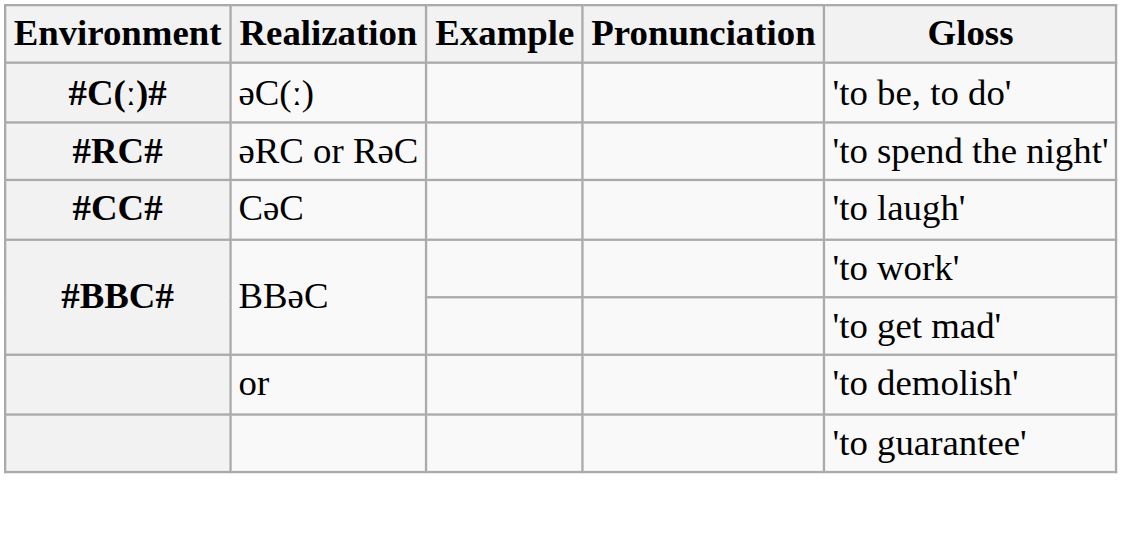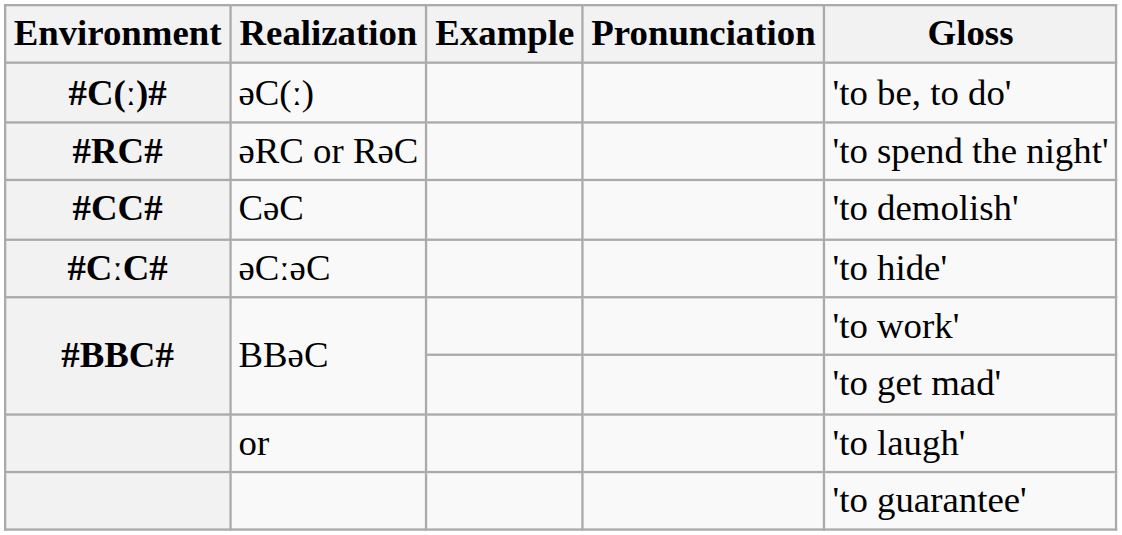CəC | Gloss: 'to laugh' -> 'to demolish'
+ row: #CːC# | əCːəC | 'to hide'
or | Gloss: 'to demolish' -> 'to laugh'
